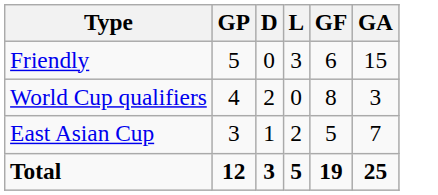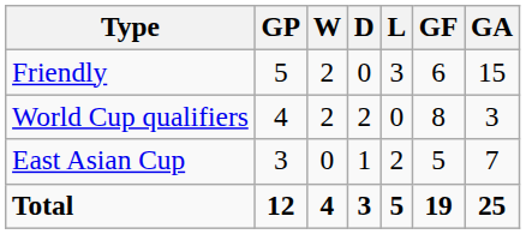+ column: W | 2 | 2 | 0 | 4
